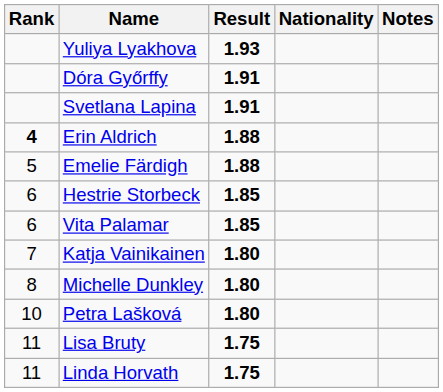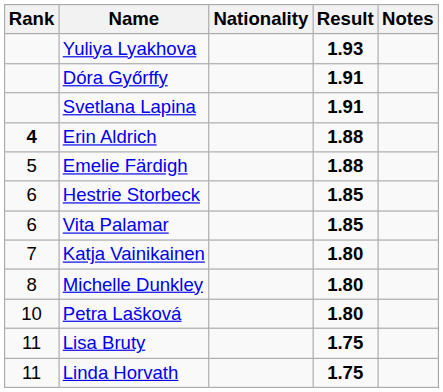columns swapped: Nationality <-> Result
